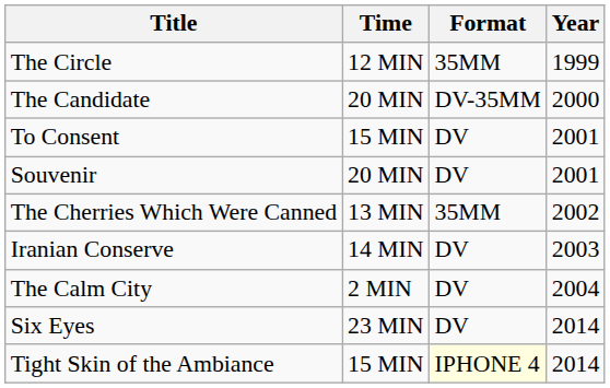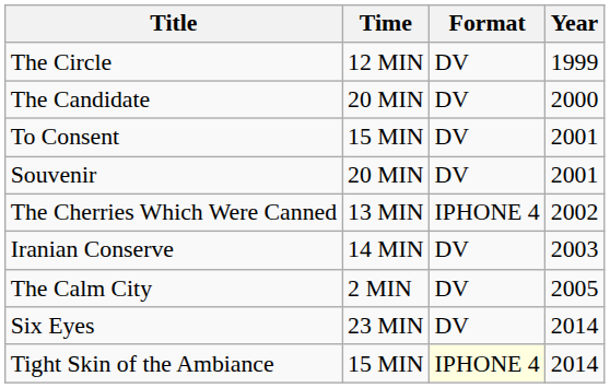The Circle | Format: 35MM -> DV
The Candidate | Format: DV-35MM -> DV
The Cherries Which Were Canned | Format: 35MM -> IPHONE 4
The Calm City | Year: 2004 -> 2005
